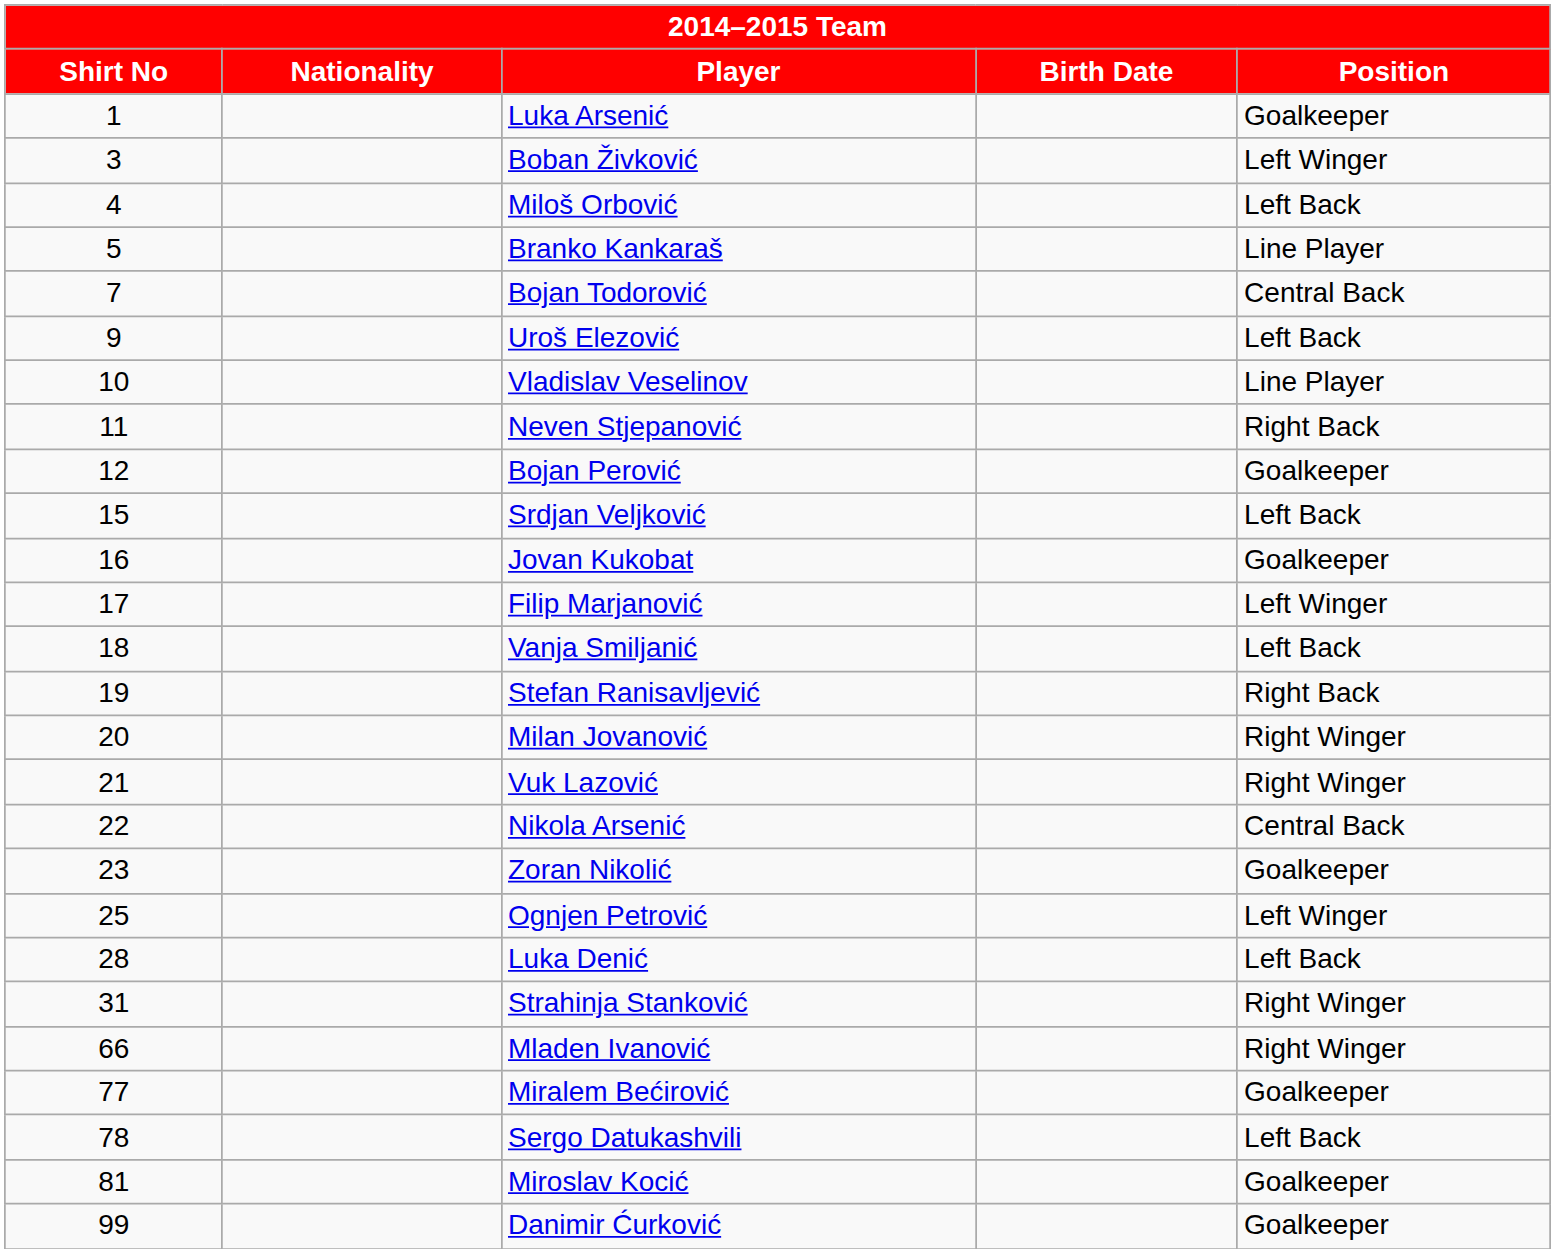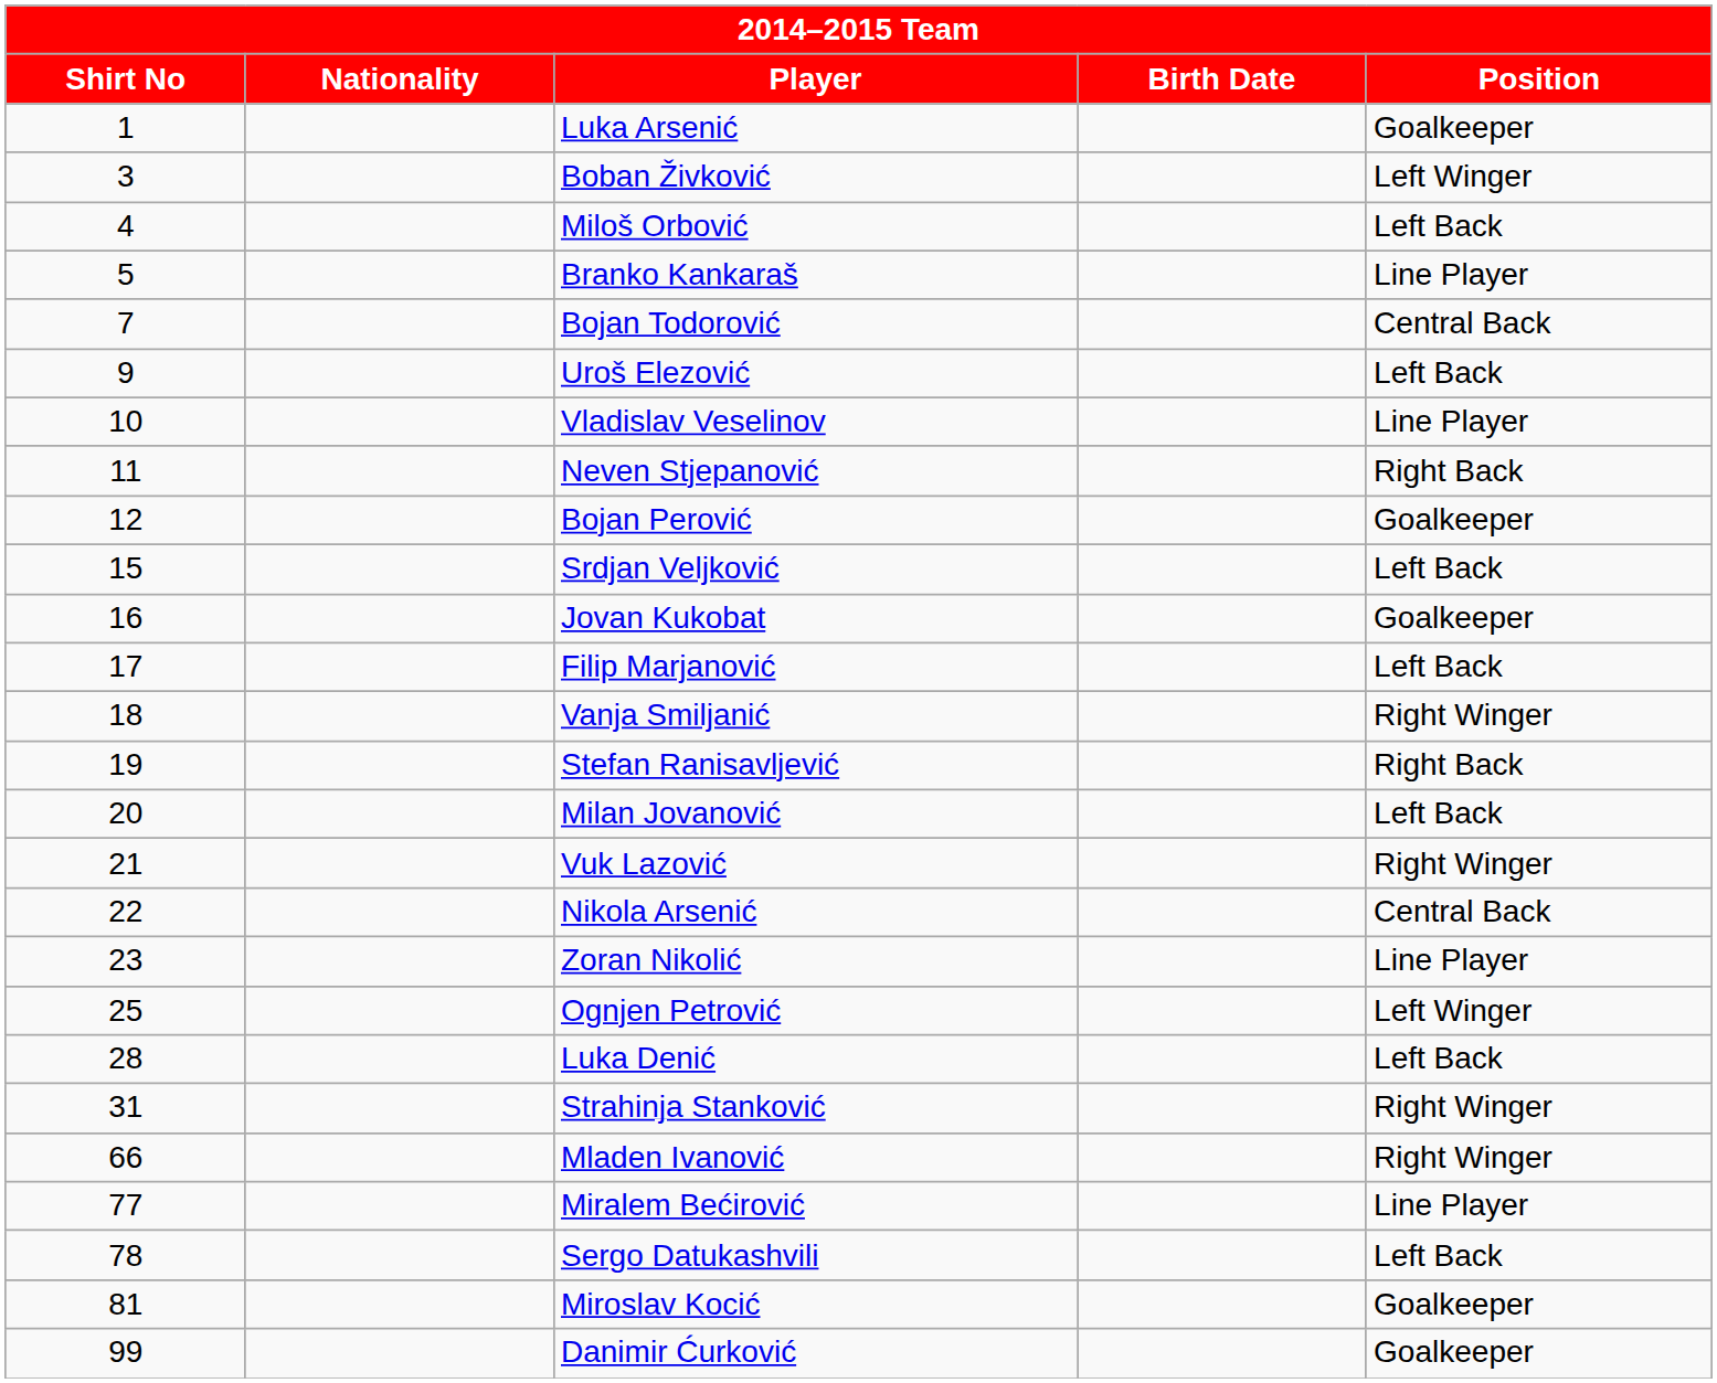Filip Marjanović | Position: Left Winger -> Left Back
Vanja Smiljanić | Position: Left Back -> Right Winger
Milan Jovanović | Position: Right Winger -> Left Back
Zoran Nikolić | Position: Goalkeeper -> Line Player
Miralem Bećirović | Position: Goalkeeper -> Line Player
